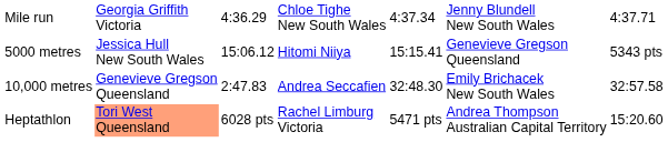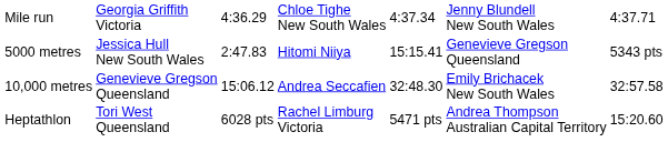5000 metres | column 3: 15:06.12 -> 2:47.83
10,000 metres | column 3: 2:47.83 -> 15:06.12
Heptathlon | column 2: lightsalmon background -> no background
